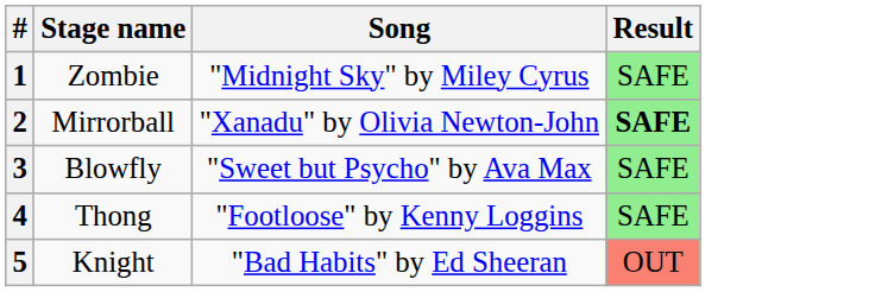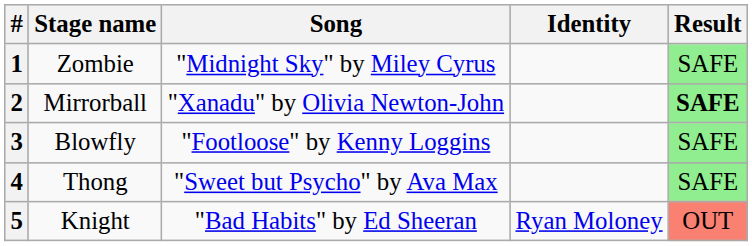+ column: Identity | Ryan Moloney
3 | Song: "Sweet but Psycho" by Ava Max -> "Footloose" by Kenny Loggins
4 | Song: "Footloose" by Kenny Loggins -> "Sweet but Psycho" by Ava Max
